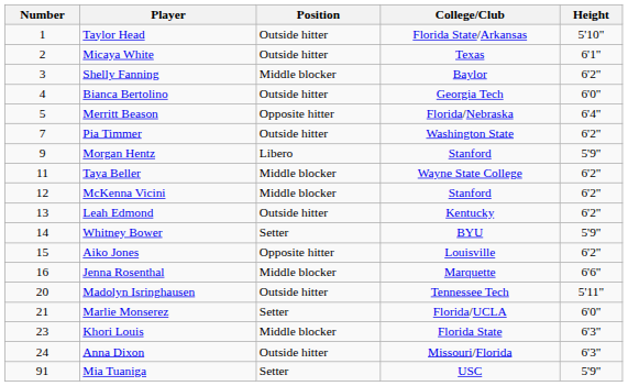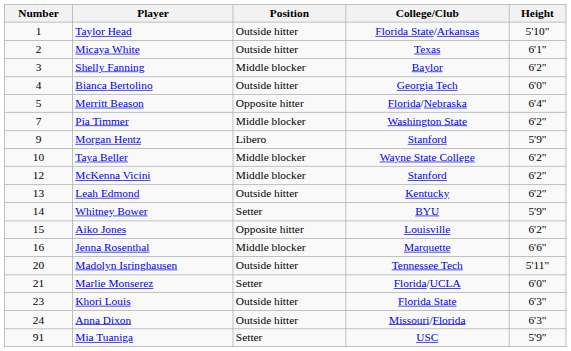Pia Timmer | Position: Outside hitter -> Middle blocker
Taya Beller | Number: 11 -> 10
Khori Louis | Position: Middle blocker -> Outside hitter
